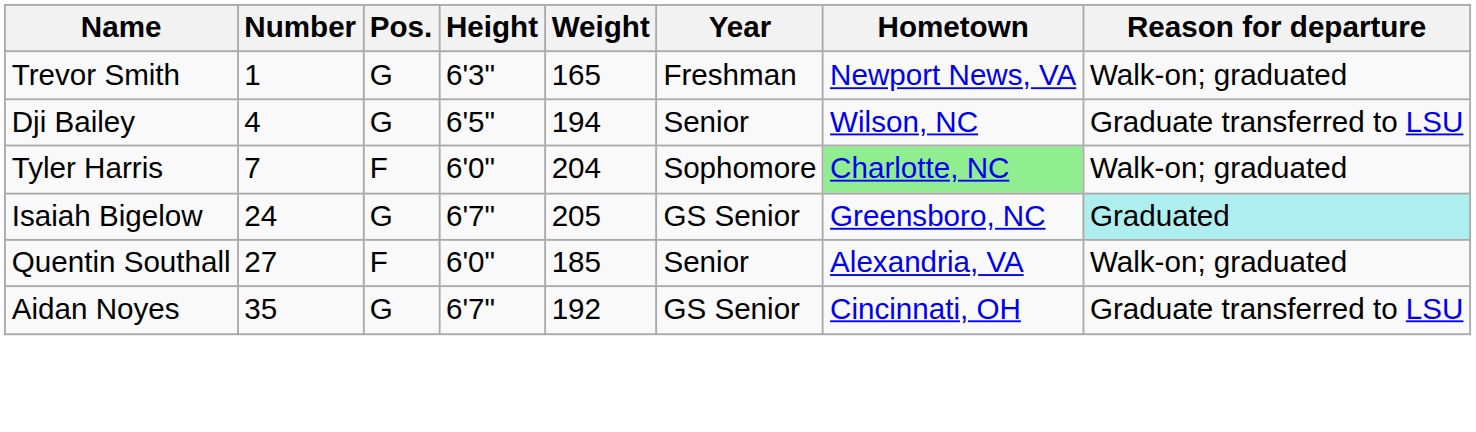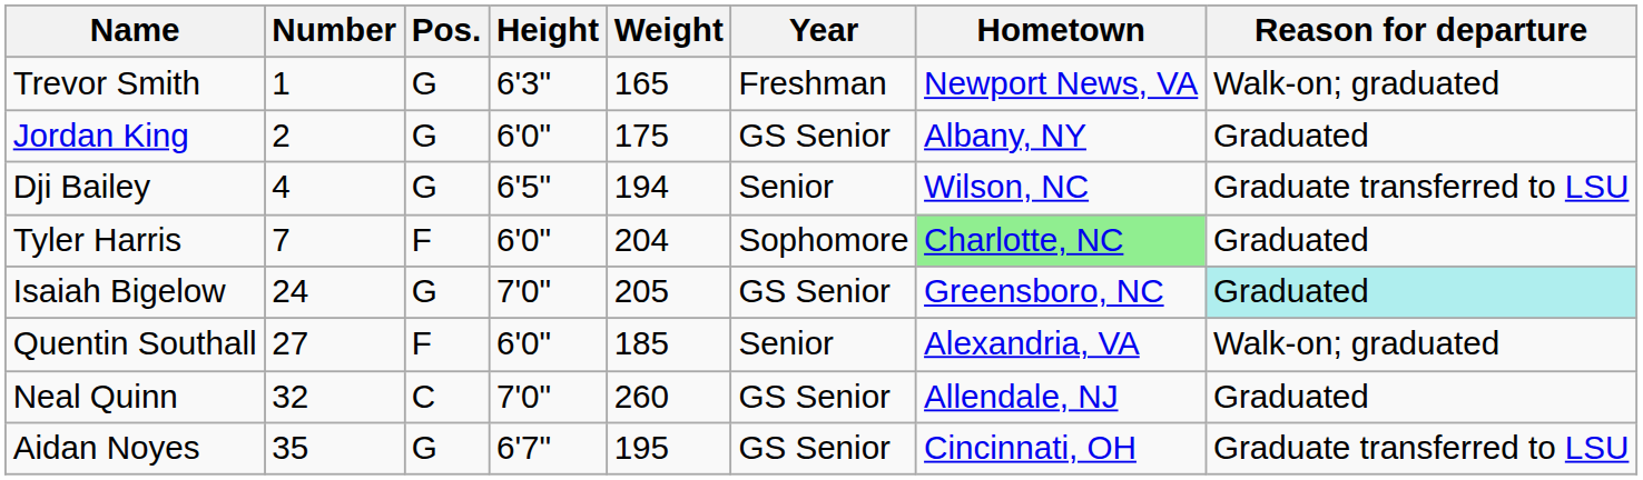+ row: Jordan King | 2 | G | 6'0" | 175 | GS Senior | Albany, NY | Graduated
Tyler Harris | Reason for departure: Walk-on; graduated -> Graduated
Isaiah Bigelow | Height: 6'7" -> 7'0"
+ row: Neal Quinn | 32 | C | 7'0" | 260 | GS Senior | Allendale, NJ | Graduated
Aidan Noyes | Weight: 192 -> 195
